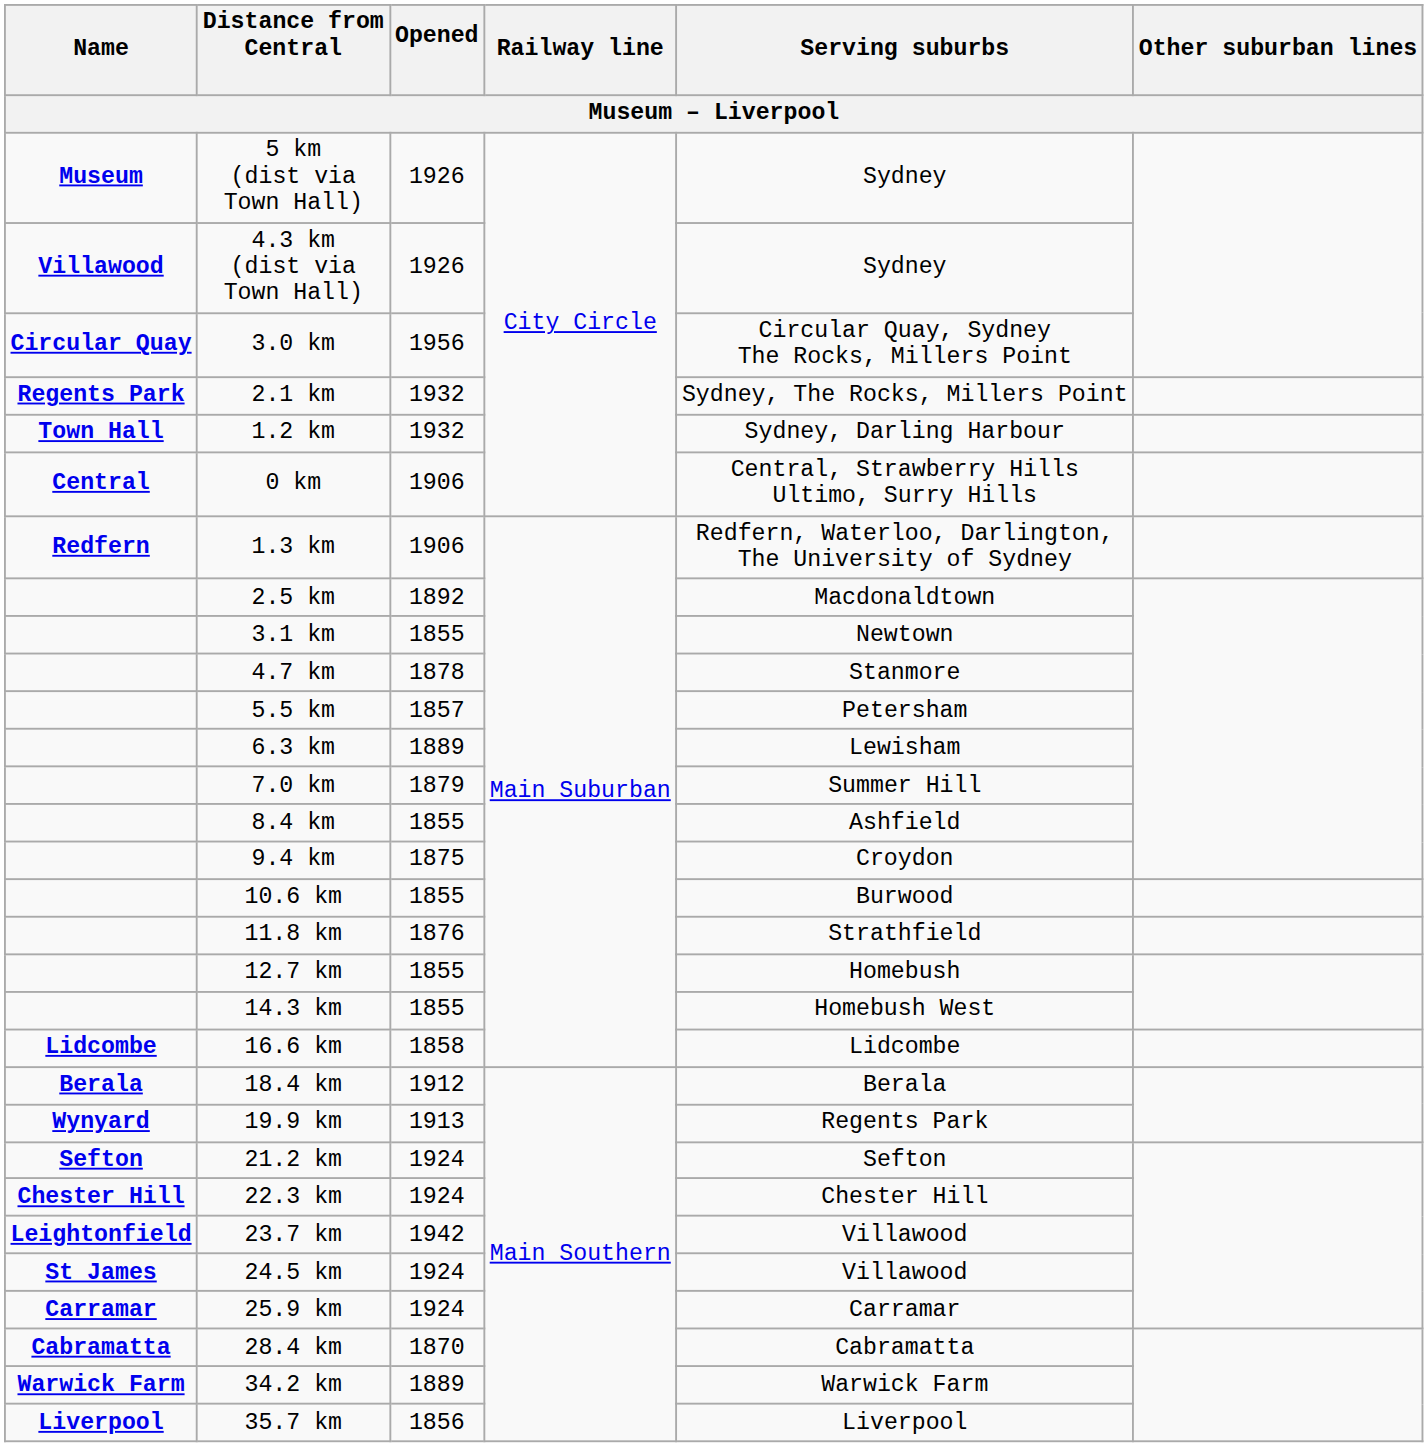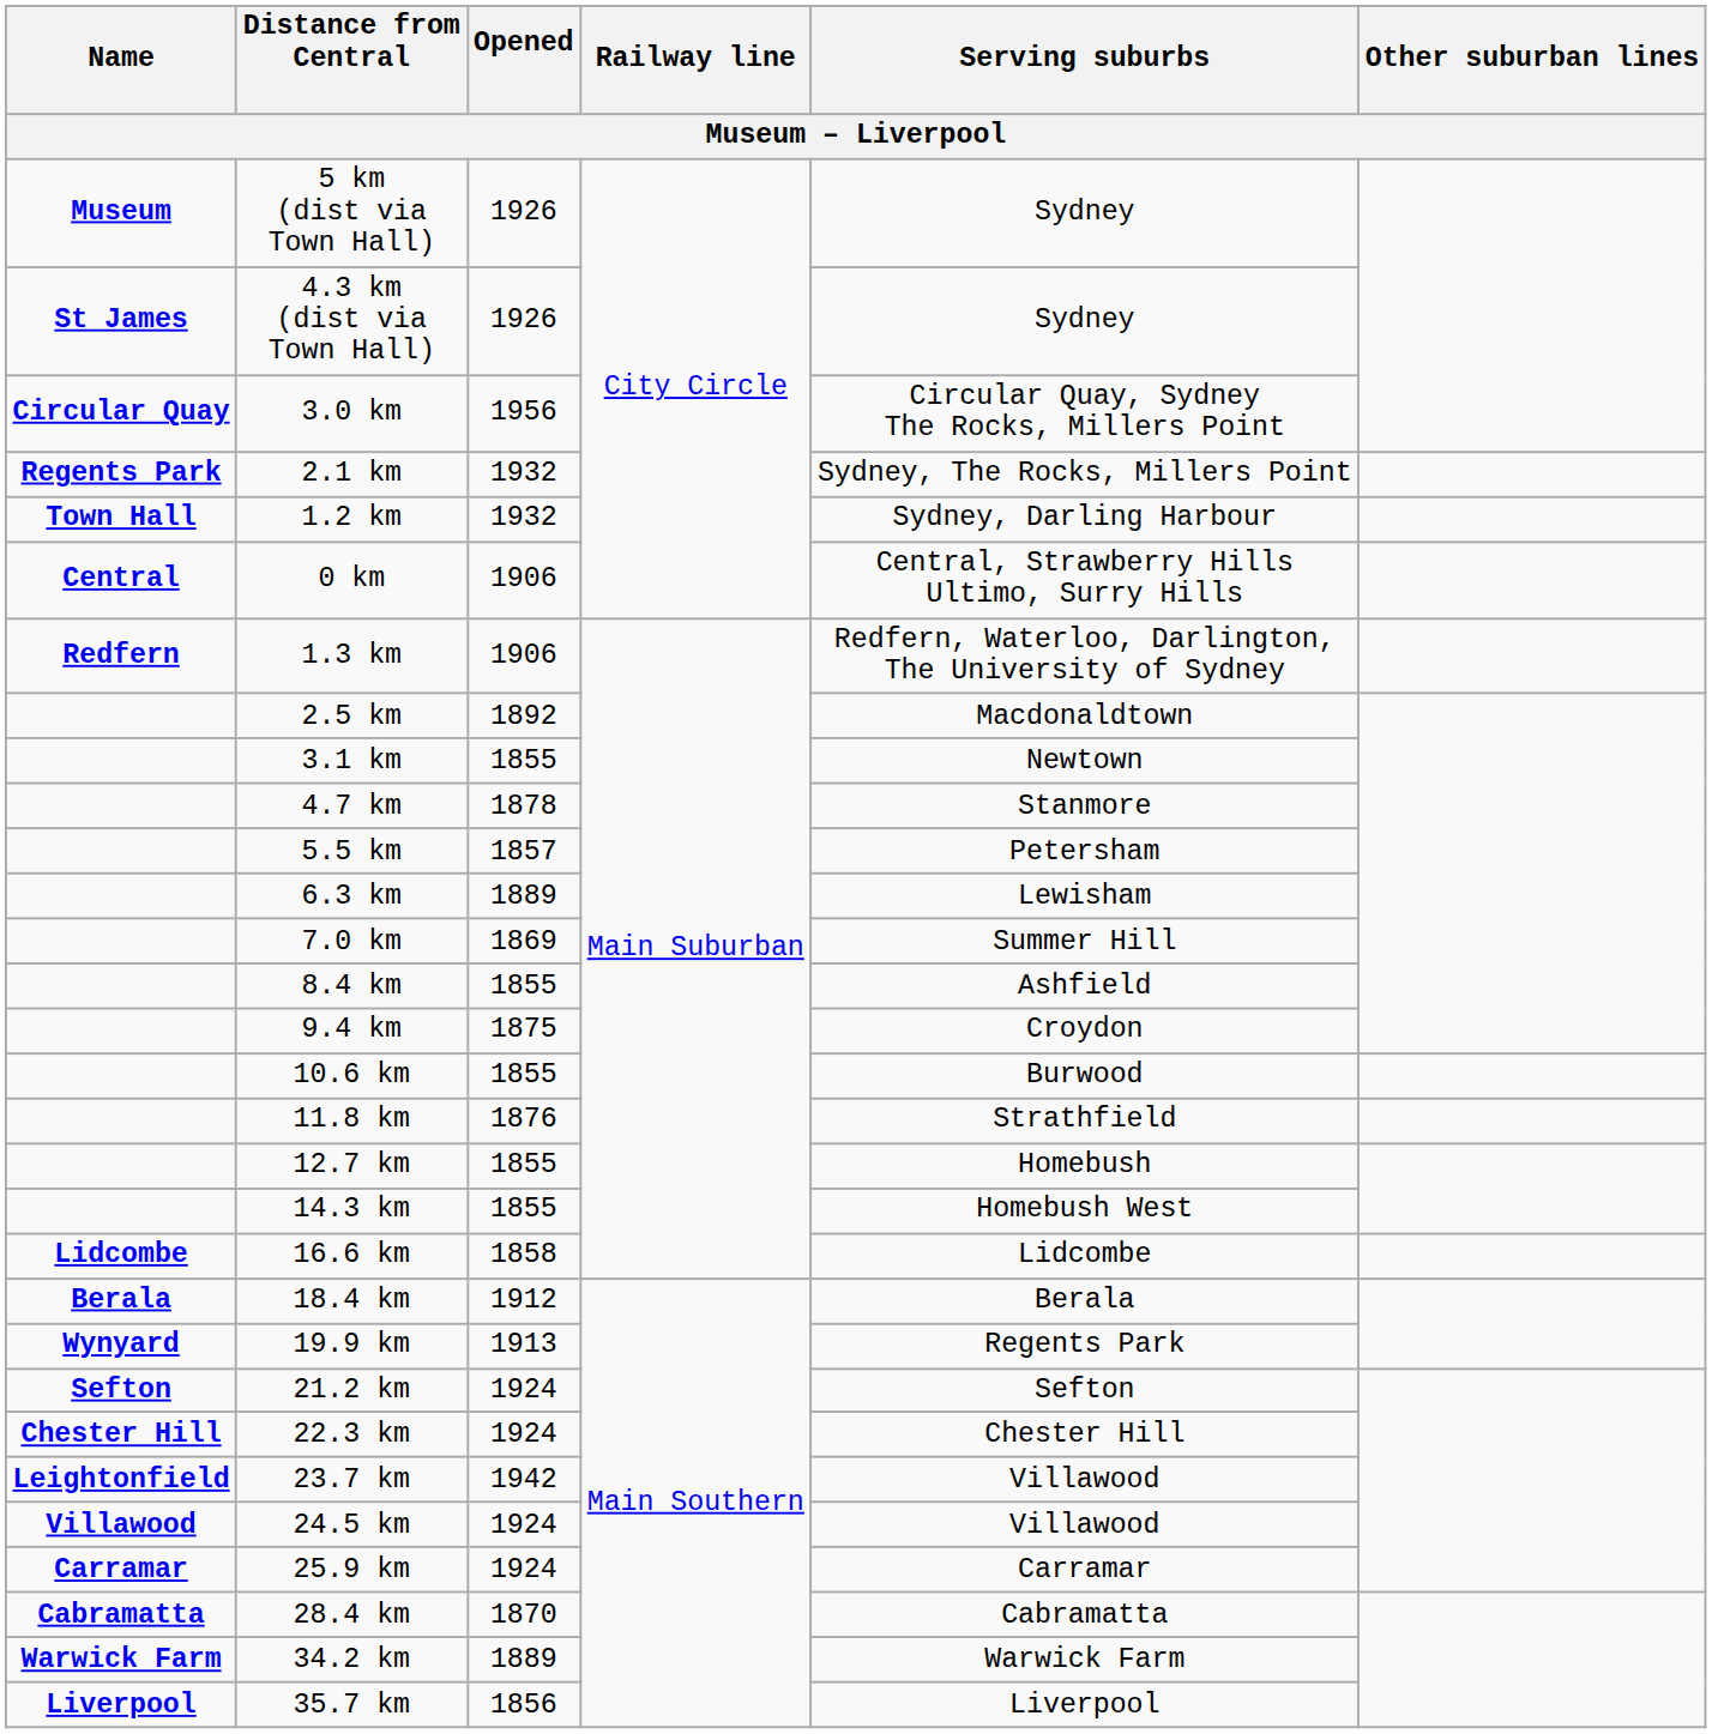4.3 km (dist via Town Hall) | Name: Villawood -> St James
7.0 km | Opened: 1879 -> 1869
24.5 km | Name: St James -> Villawood
